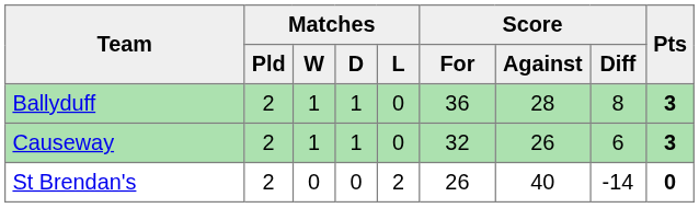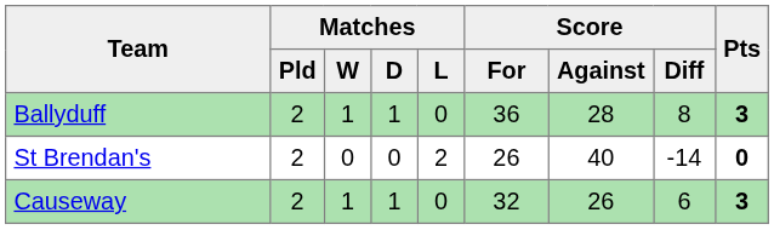rows swapped: Causeway <-> St Brendan's
